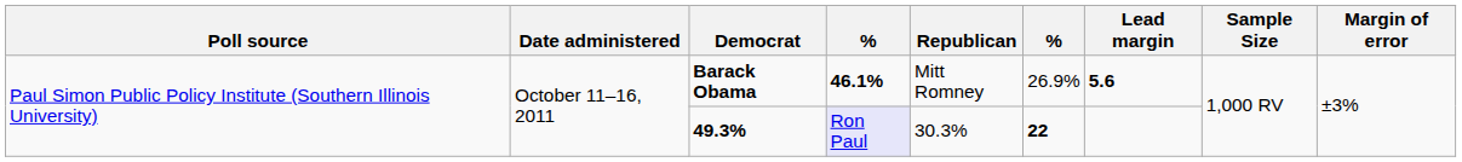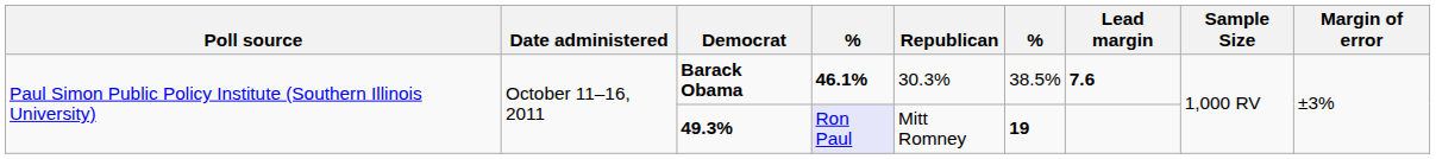Barack Obama | Republican: Mitt Romney -> 30.3%
Barack Obama | column 6: 26.9% -> 38.5%
Barack Obama | Lead margin: 5.6 -> 7.6
49.3% | Republican: 30.3% -> Mitt Romney
49.3% | column 6: 22 -> 19
